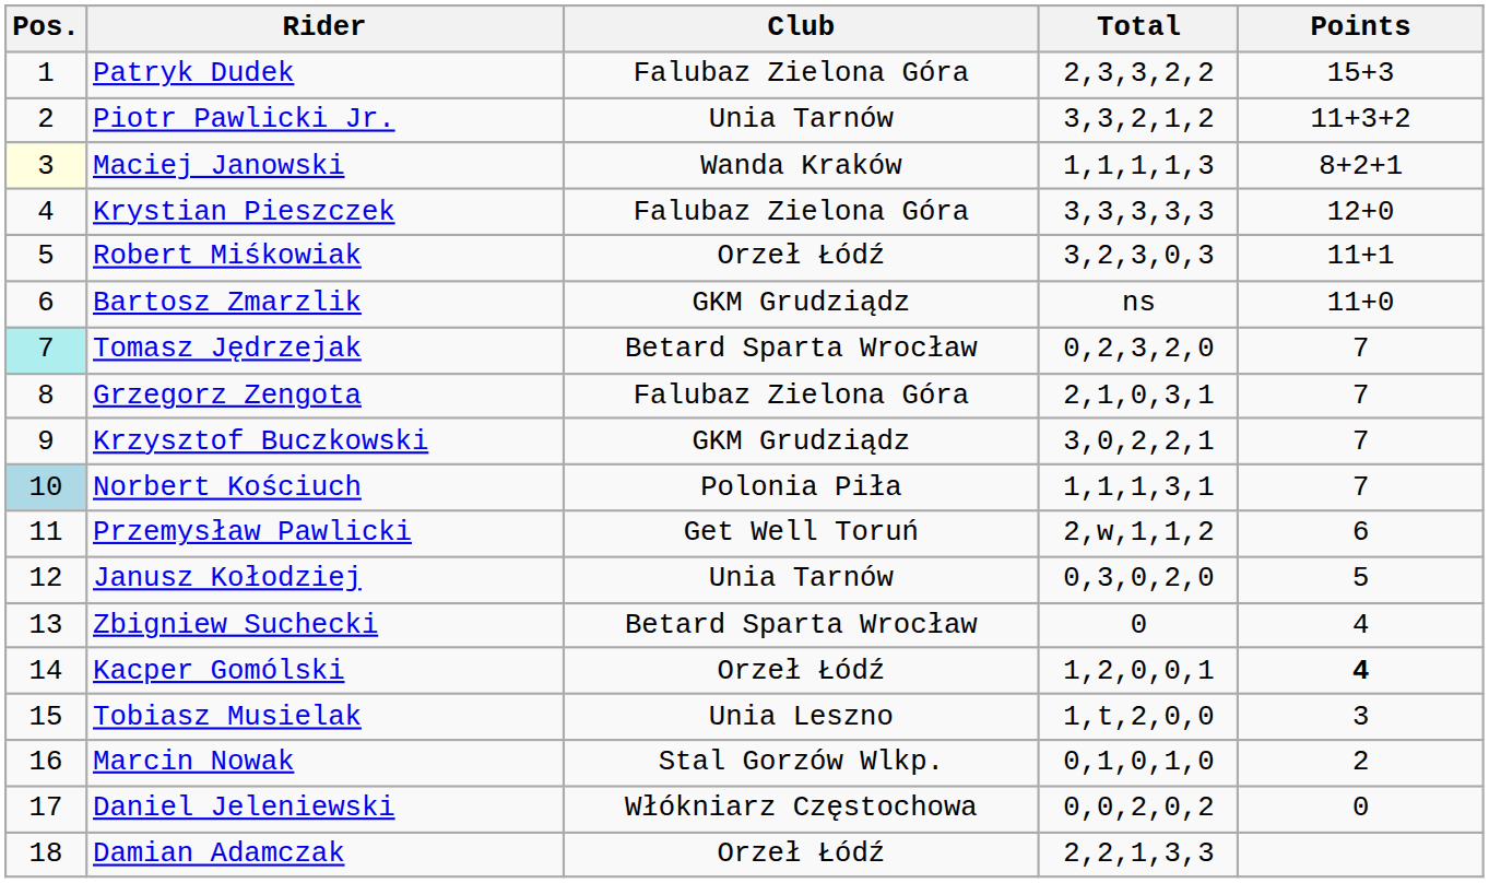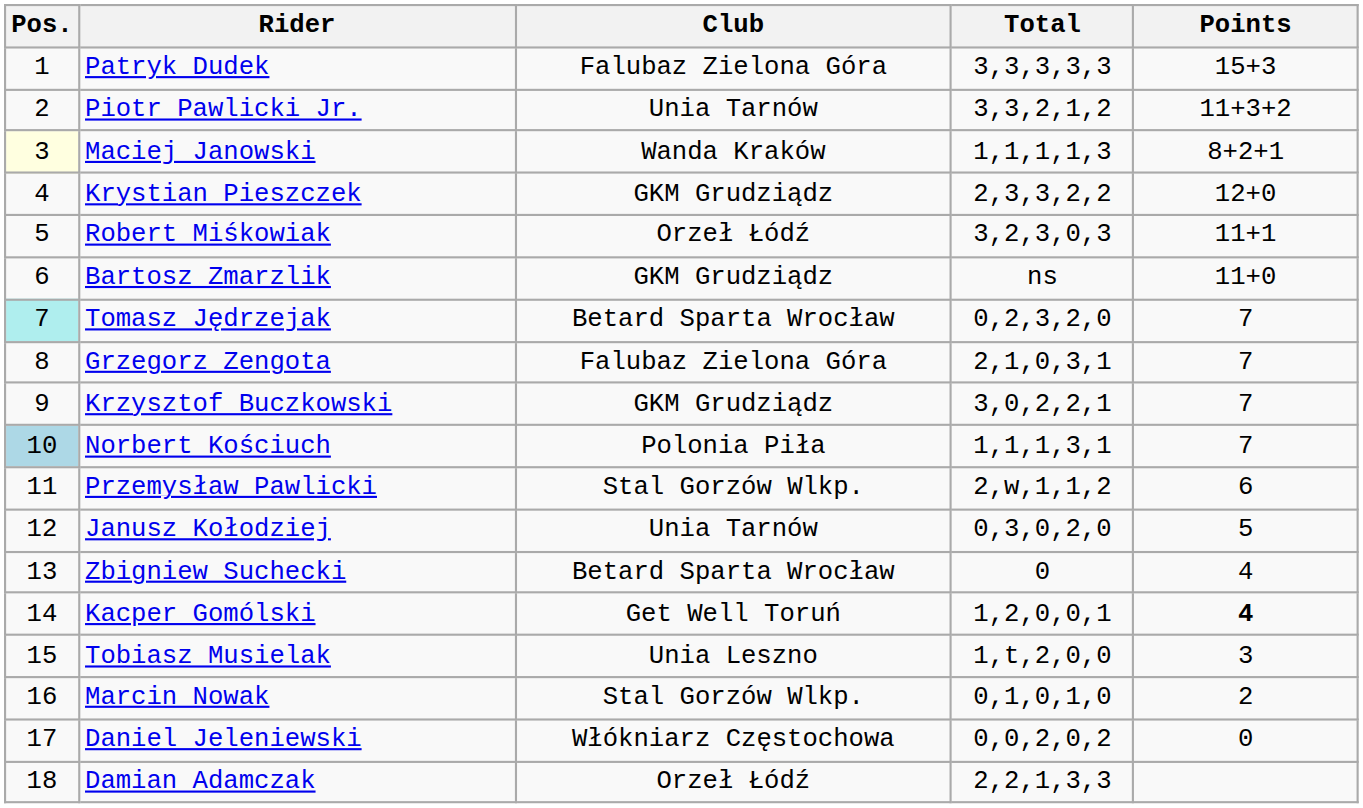Patryk Dudek | Total: 2,3,3,2,2 -> 3,3,3,3,3
Krystian Pieszczek | Club: Falubaz Zielona Góra -> GKM Grudziądz
Krystian Pieszczek | Total: 3,3,3,3,3 -> 2,3,3,2,2
Przemysław Pawlicki | Club: Get Well Toruń -> Stal Gorzów Wlkp.
Kacper Gomólski | Club: Orzeł Łódź -> Get Well Toruń
